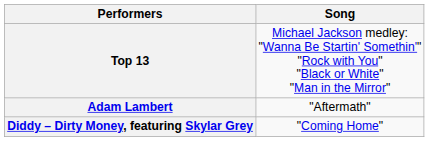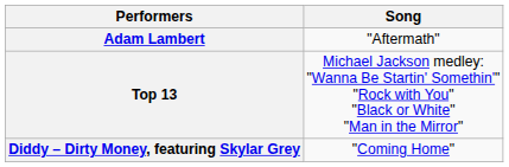rows swapped: Top 13 <-> Adam Lambert
